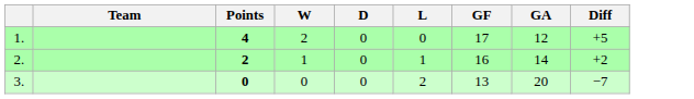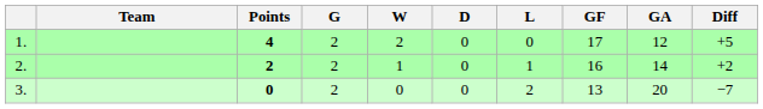+ column: G | 2 | 2 | 2
